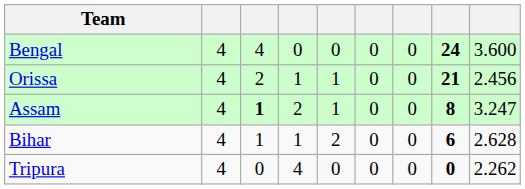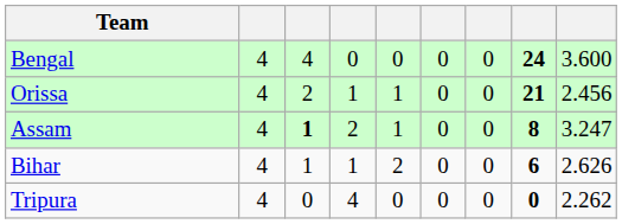Bihar | column 9: 2.628 -> 2.626
